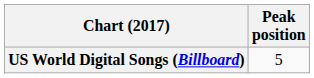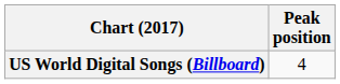US World Digital Songs (Billboard) | Peak position: 5 -> 4
